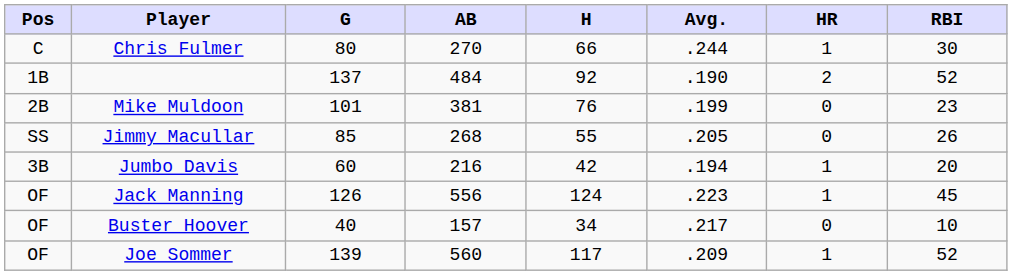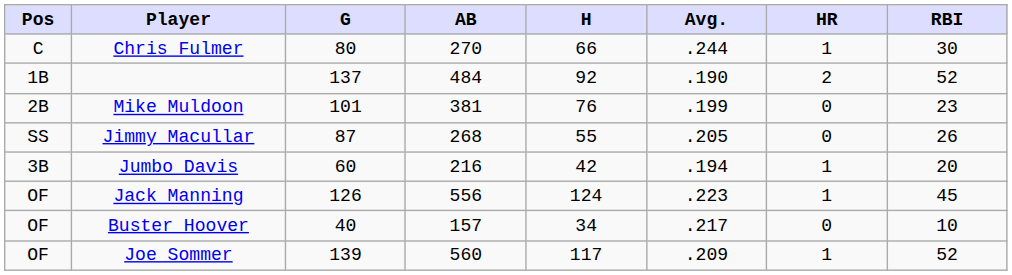Jimmy Macullar | G: 85 -> 87
